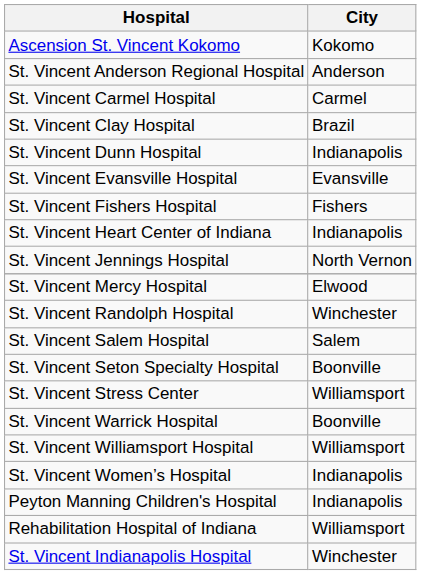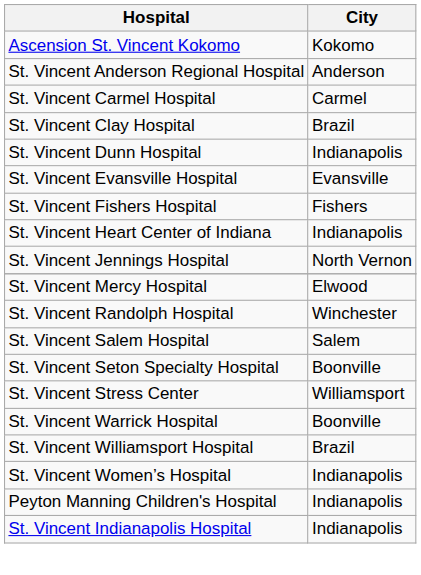St. Vincent Williamsport Hospital | City: Williamsport -> Brazil
- row: Rehabilitation Hospital of Indiana | Williamsport
St. Vincent Indianapolis Hospital | City: Winchester -> Indianapolis
